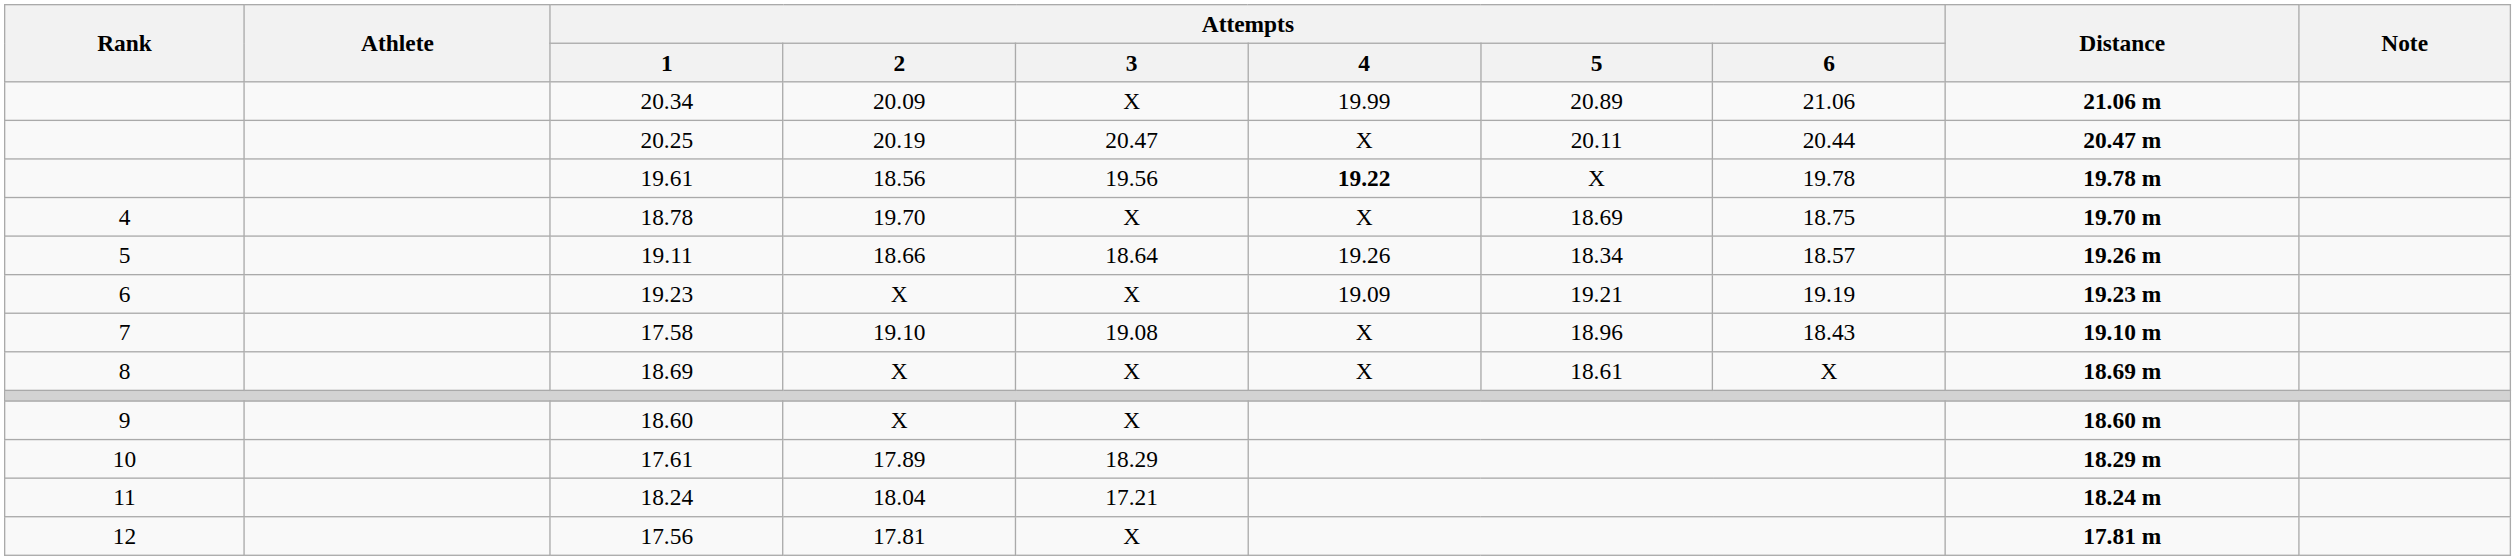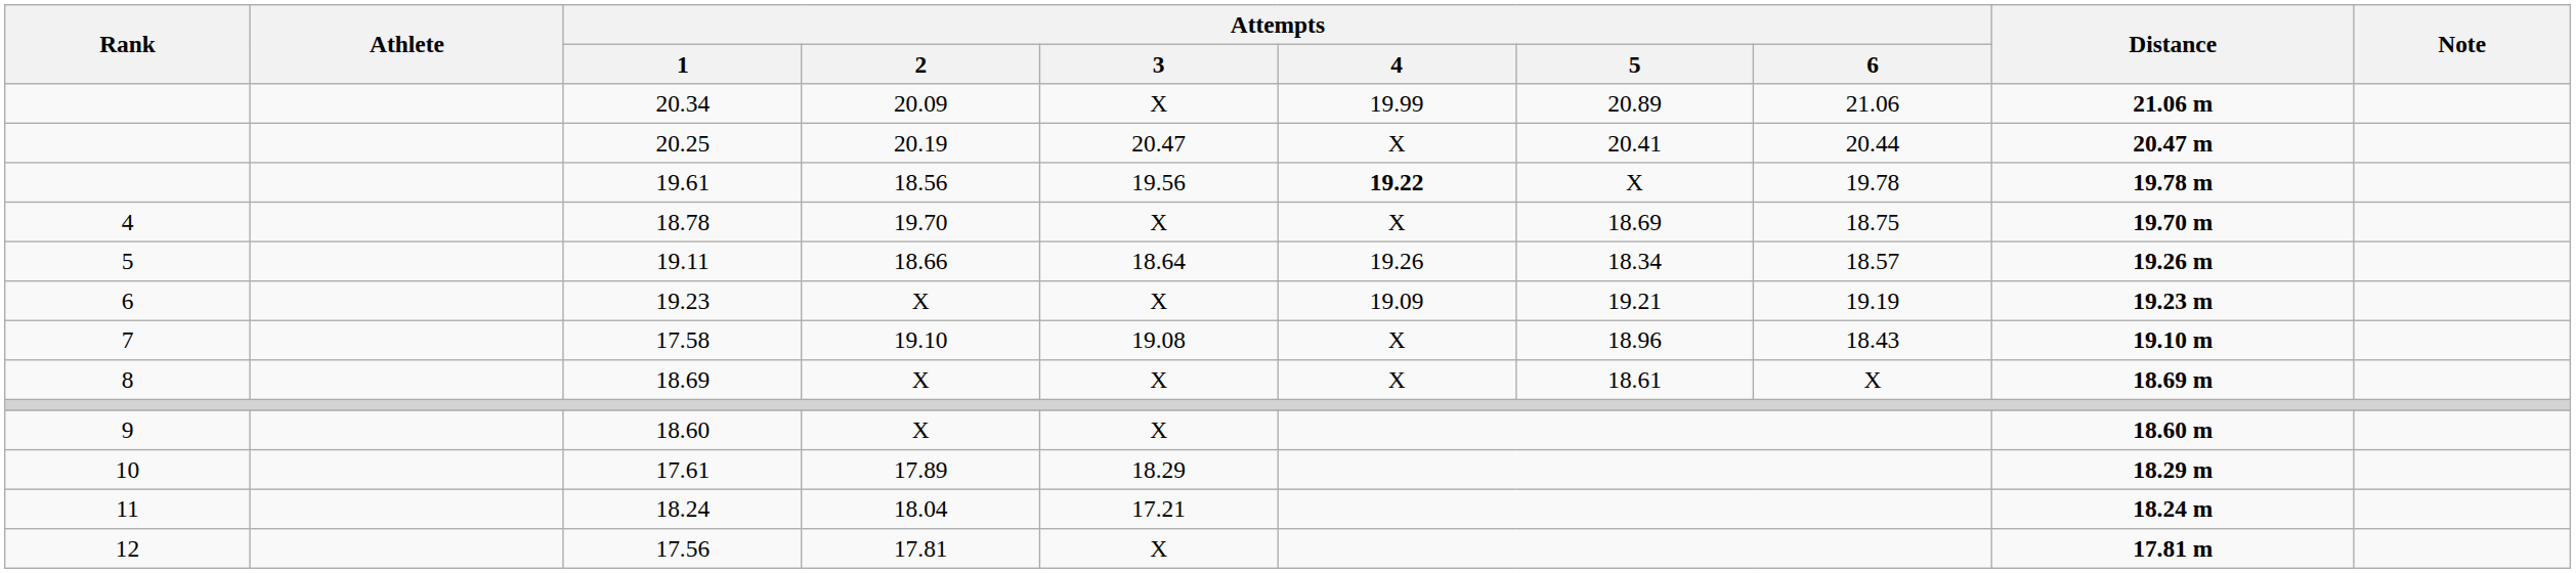20.25 | Attempts / 5: 20.11 -> 20.41
